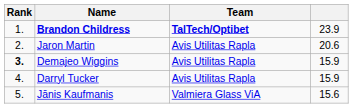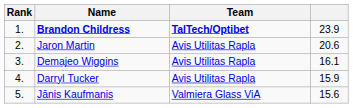Demajeo Wiggins | Rank: bold -> normal
Demajeo Wiggins | column 4: 15.9 -> 16.1
